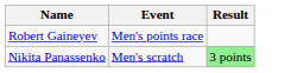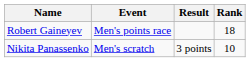+ column: Rank | 18 | 10
Nikita Panassenko | Result: lightgreen background -> no background
